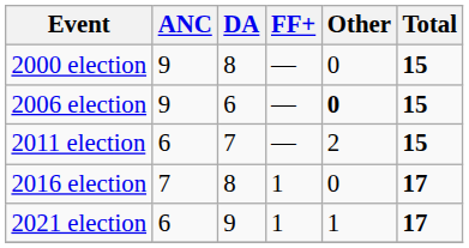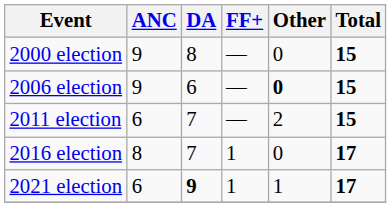2016 election | ANC: 7 -> 8
2016 election | DA: 8 -> 7
2021 election | DA: normal -> bold
